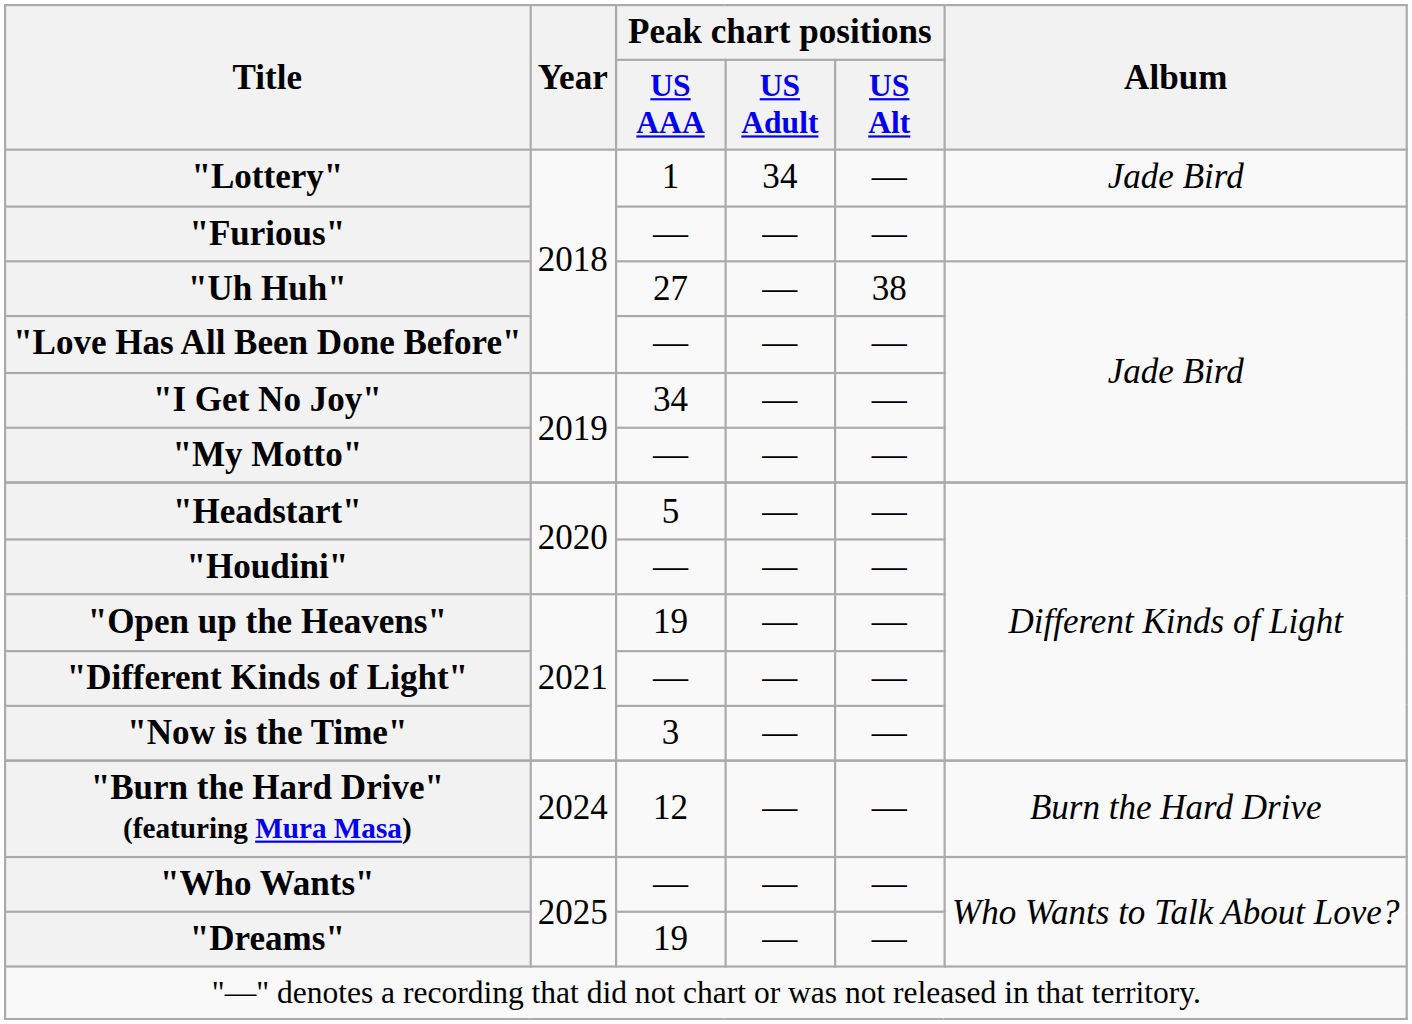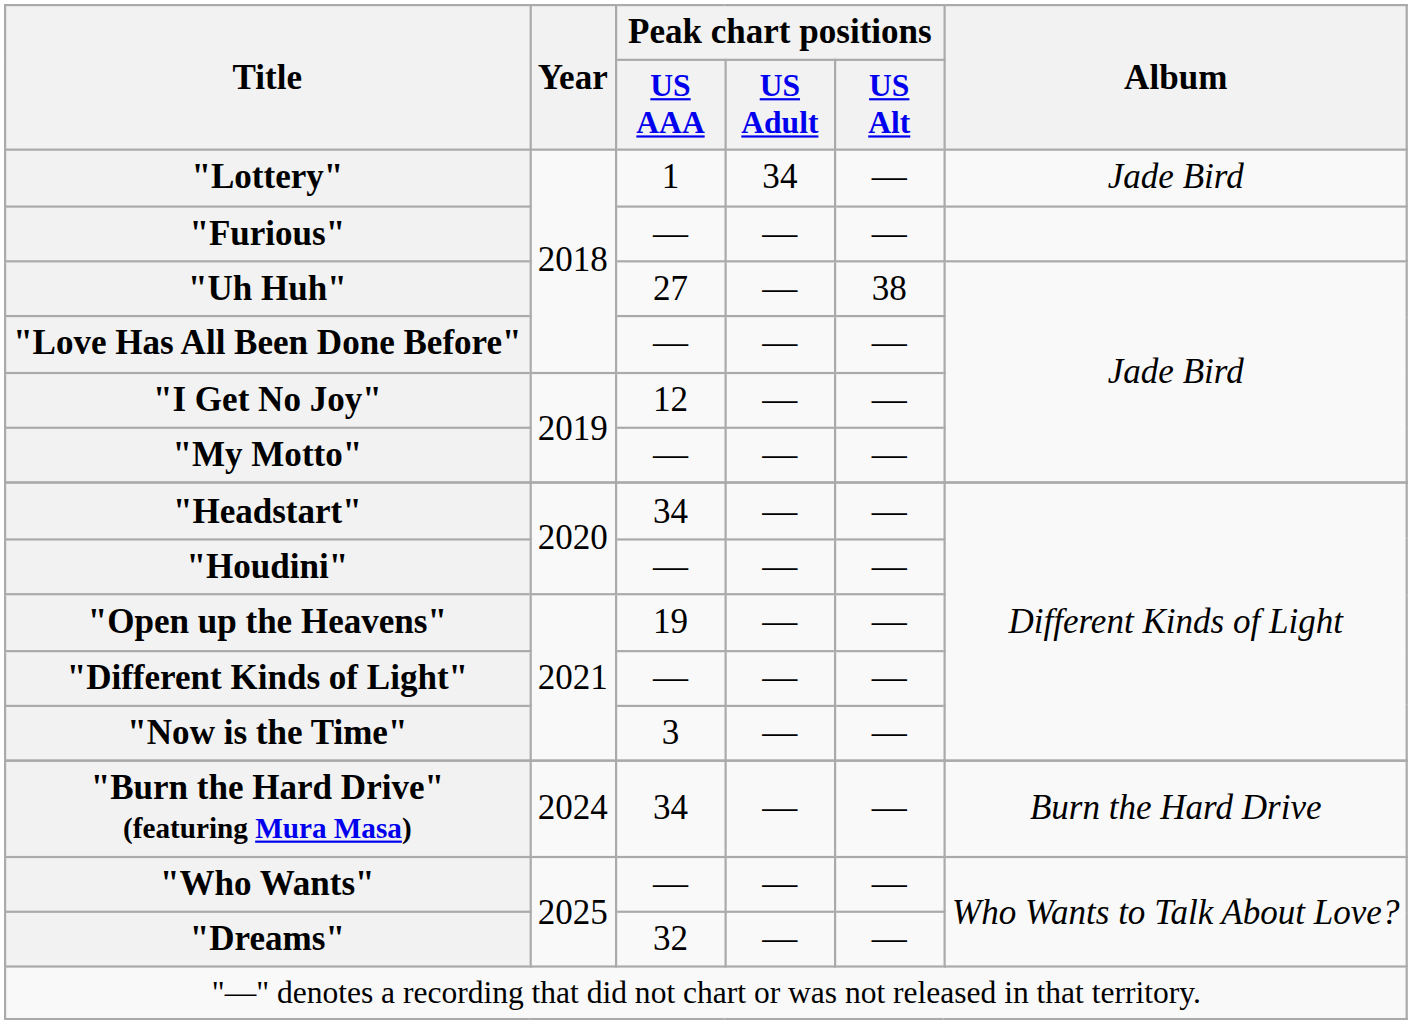"I Get No Joy" | Peak chart positions / US AAA: 34 -> 12
"Headstart" | Peak chart positions / US AAA: 5 -> 34
"Burn the Hard Drive" (featuring Mura Masa) | Peak chart positions / US AAA: 12 -> 34
"Dreams" | Peak chart positions / US AAA: 19 -> 32
